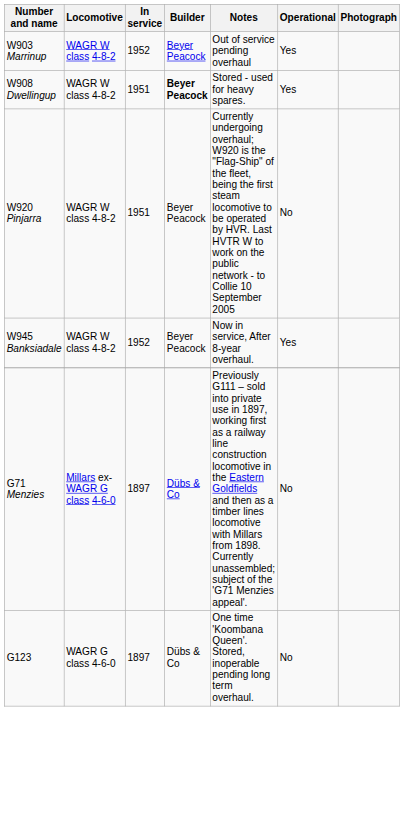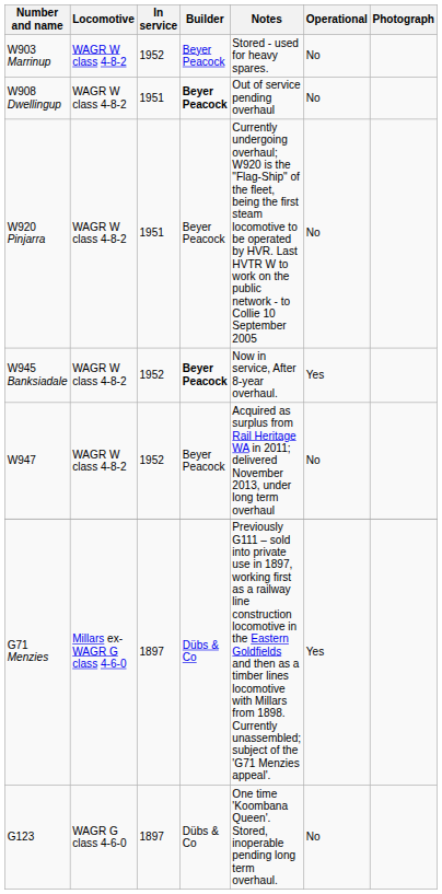W903 Marrinup | Notes: Out of service pending overhaul -> Stored - used for heavy spares.
W903 Marrinup | Operational: Yes -> No
W908 Dwellingup | Notes: Stored - used for heavy spares. -> Out of service pending overhaul
W908 Dwellingup | Operational: Yes -> No
W945 Banksiadale | Builder: normal -> bold
+ row: W947 | WAGR W class 4-8-2 | 1952 | Beyer Peacock | Acquired as surplus from Rail Heritage WA in 2011; delivered November 2013, under long term overhaul | No
G71 Menzies | Operational: No -> Yes
